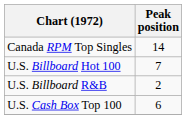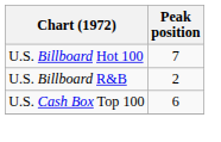- row: Canada RPM Top Singles | 14
